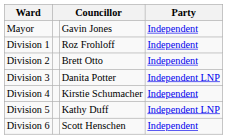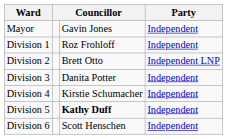Division 2 | Party: Independent -> Independent LNP
Division 3 | Party: Independent LNP -> Independent
Division 5 | column 3: normal -> bold
Division 5 | Party: Independent LNP -> Independent
